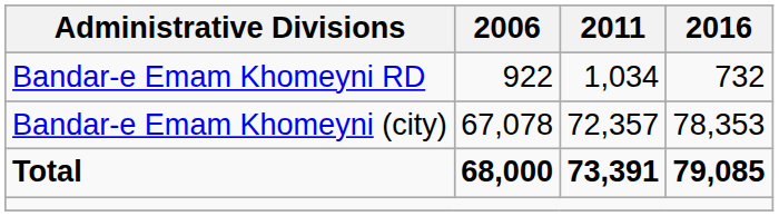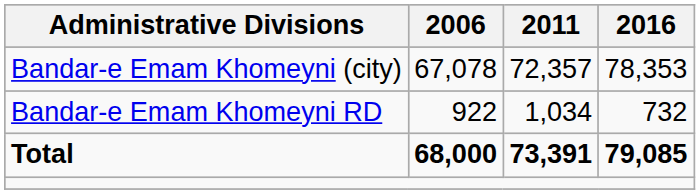rows swapped: Bandar-e Emam Khomeyni RD <-> Bandar-e Emam Khomeyni (city)
